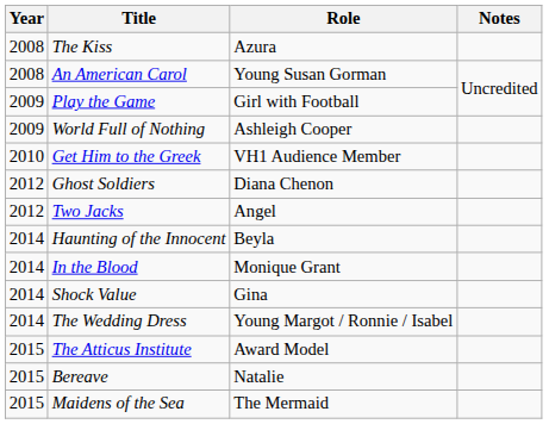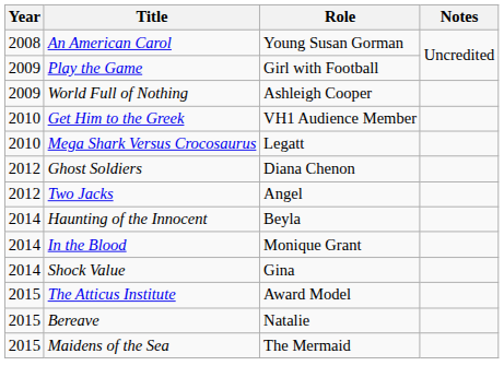- row: 2008 | The Kiss | Azura
+ row: 2010 | Mega Shark Versus Crocosaurus | Legatt
- row: 2014 | The Wedding Dress | Young Margot / Ronnie / Isabel
